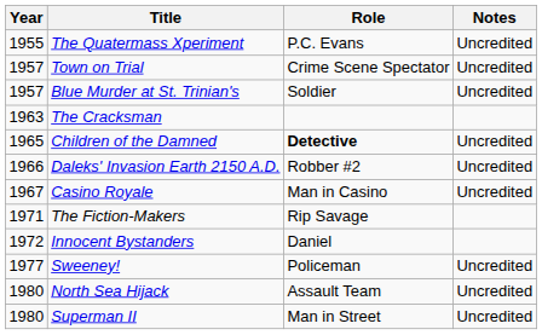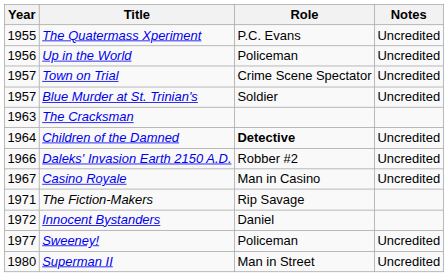+ row: 1956 | Up in the World | Policeman | Uncredited
Children of the Damned | Year: 1965 -> 1964
- row: 1980 | North Sea Hijack | Assault Team | Uncredited
